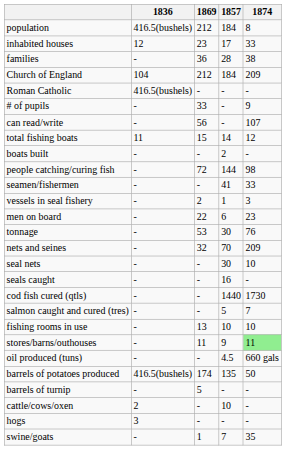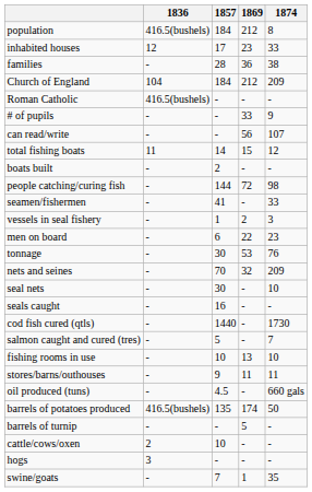columns swapped: 1869 <-> 1857
stores/barns/outhouses | 1874: lightgreen background -> no background
